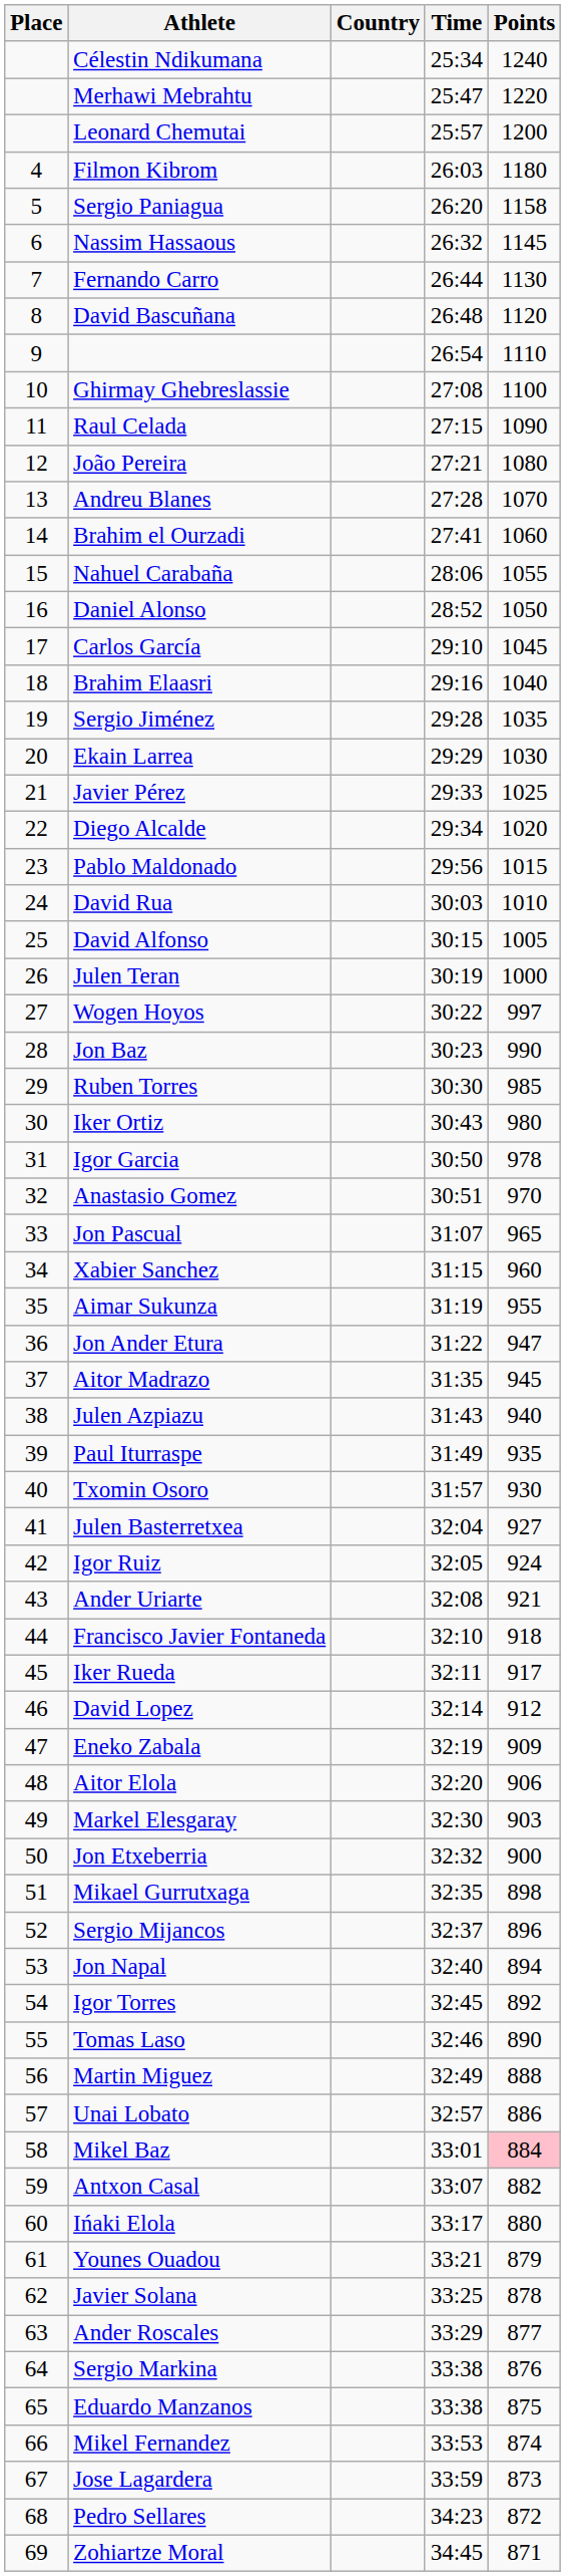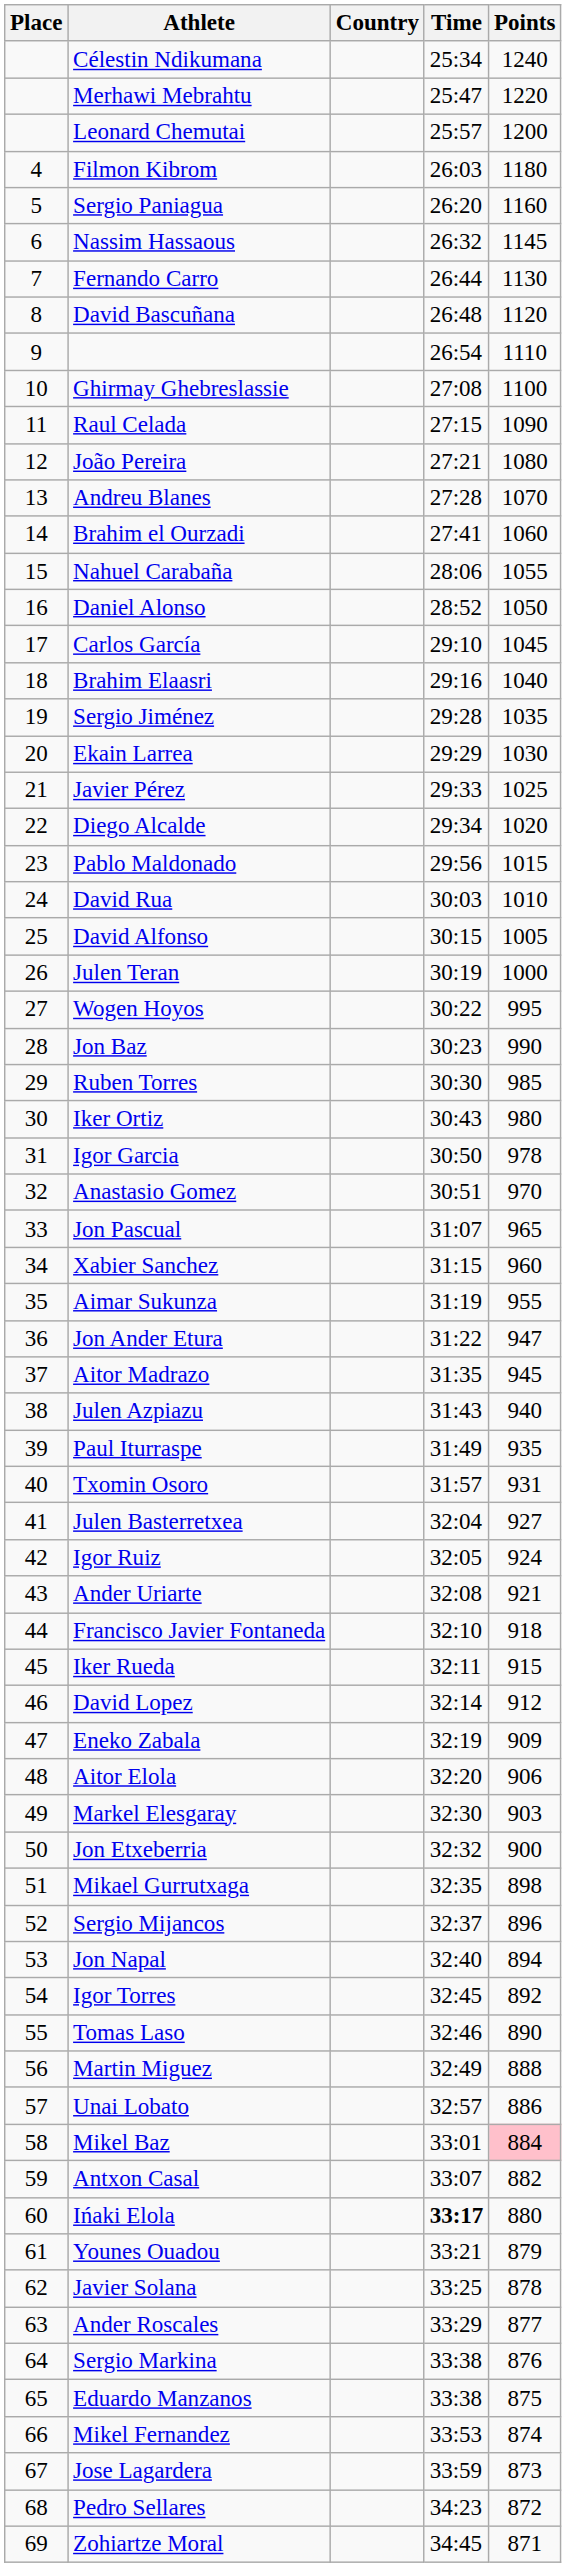Sergio Paniagua | Points: 1158 -> 1160
Wogen Hoyos | Points: 997 -> 995
Txomin Osoro | Points: 930 -> 931
Iker Rueda | Points: 917 -> 915
Ińaki Elola | Time: normal -> bold
